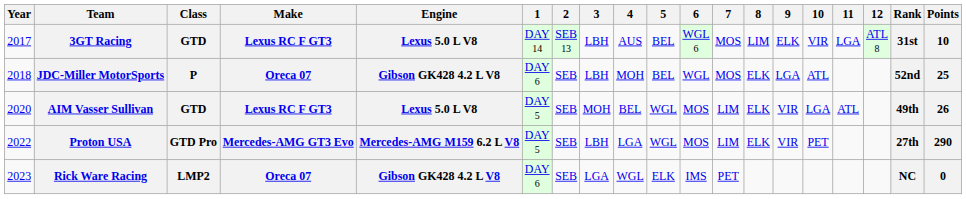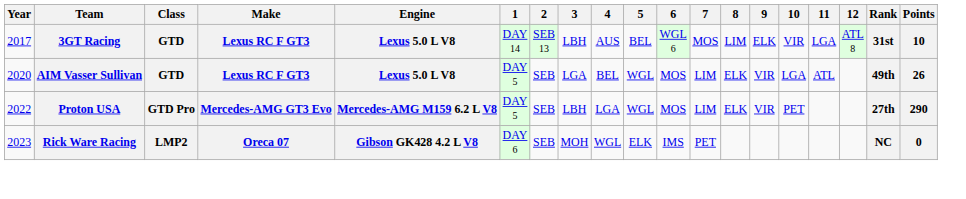- row: 2018 | JDC-Miller MotorSports | P | Oreca 07 | Gibson GK428 4.2 L V8 | DAY 6 | SEB | LBH | MOH | BEL | WGL | MOS | ELK | LGA | ATL | 52nd | 25
AIM Vasser Sullivan | 3: MOH -> LGA
Rick Ware Racing | 3: LGA -> MOH
